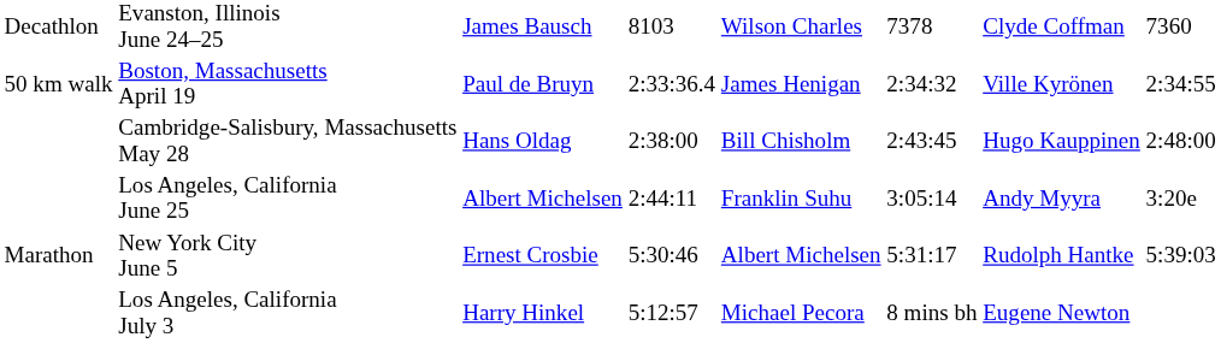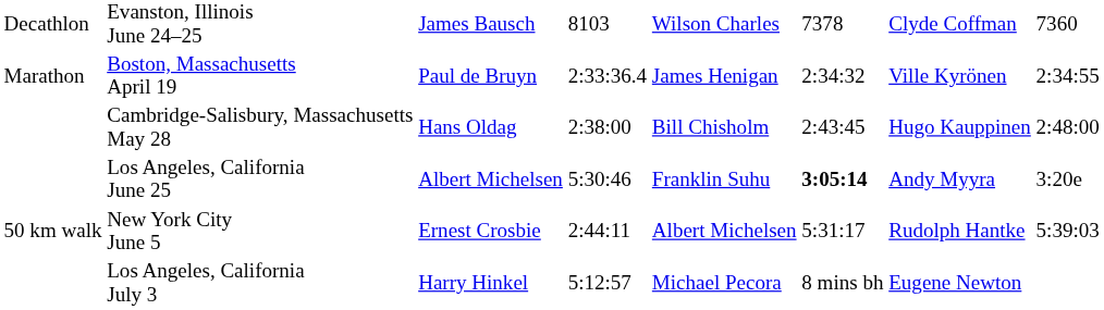Boston, Massachusetts April 19 | column 1: 50 km walk -> Marathon
Los Angeles, California June 25 | column 4: 2:44:11 -> 5:30:46
Los Angeles, California June 25 | column 6: normal -> bold
New York City June 5 | column 1: Marathon -> 50 km walk
New York City June 5 | column 4: 5:30:46 -> 2:44:11
